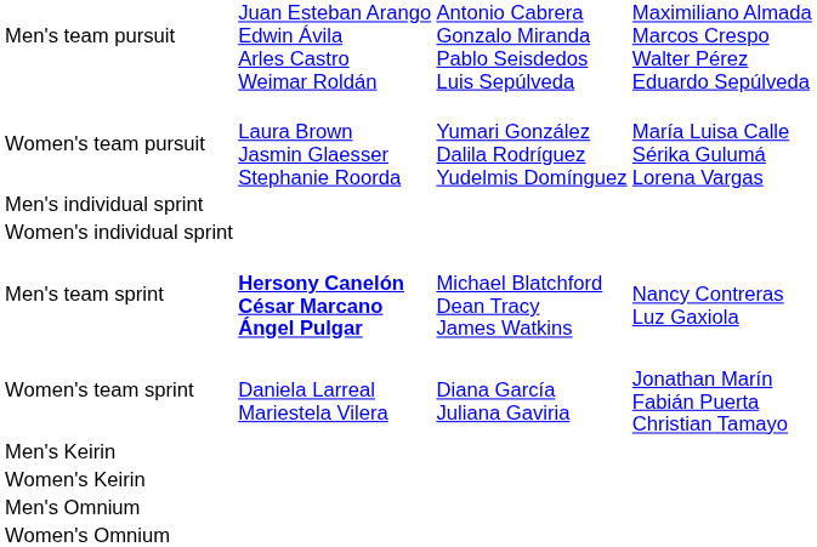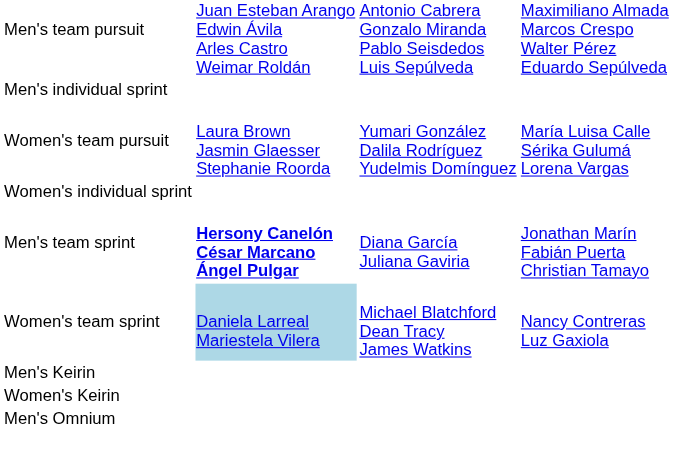rows swapped: Women's team pursuit <-> Men's individual sprint
Men's team sprint | column 3: Michael Blatchford Dean Tracy James Watkins -> Diana García Juliana Gaviria
Men's team sprint | column 4: Nancy Contreras Luz Gaxiola -> Jonathan Marín Fabián Puerta Christian Tamayo
Women's team sprint | column 2: no background -> lightblue background
Women's team sprint | column 3: Diana García Juliana Gaviria -> Michael Blatchford Dean Tracy James Watkins
Women's team sprint | column 4: Jonathan Marín Fabián Puerta Christian Tamayo -> Nancy Contreras Luz Gaxiola
- row: Women's Omnium
